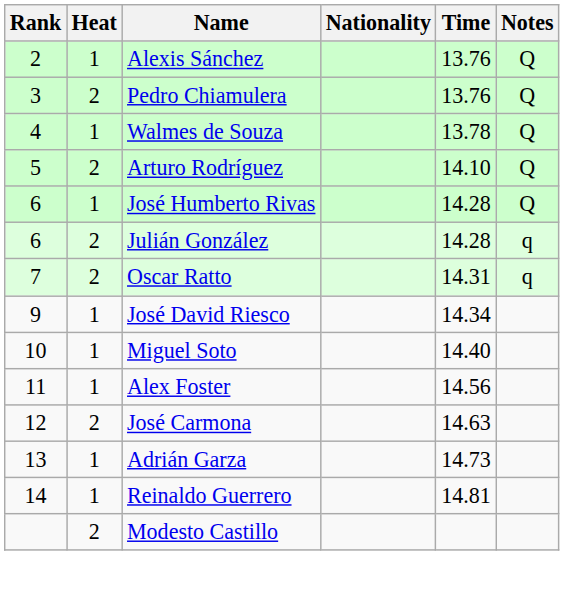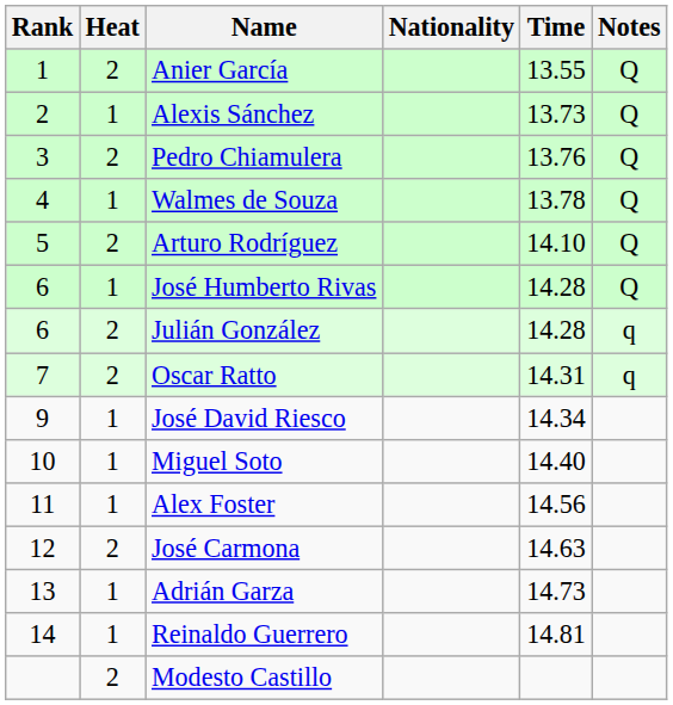+ row: 1 | 2 | Anier García | 13.55 | Q
Alexis Sánchez | Time: 13.76 -> 13.73
